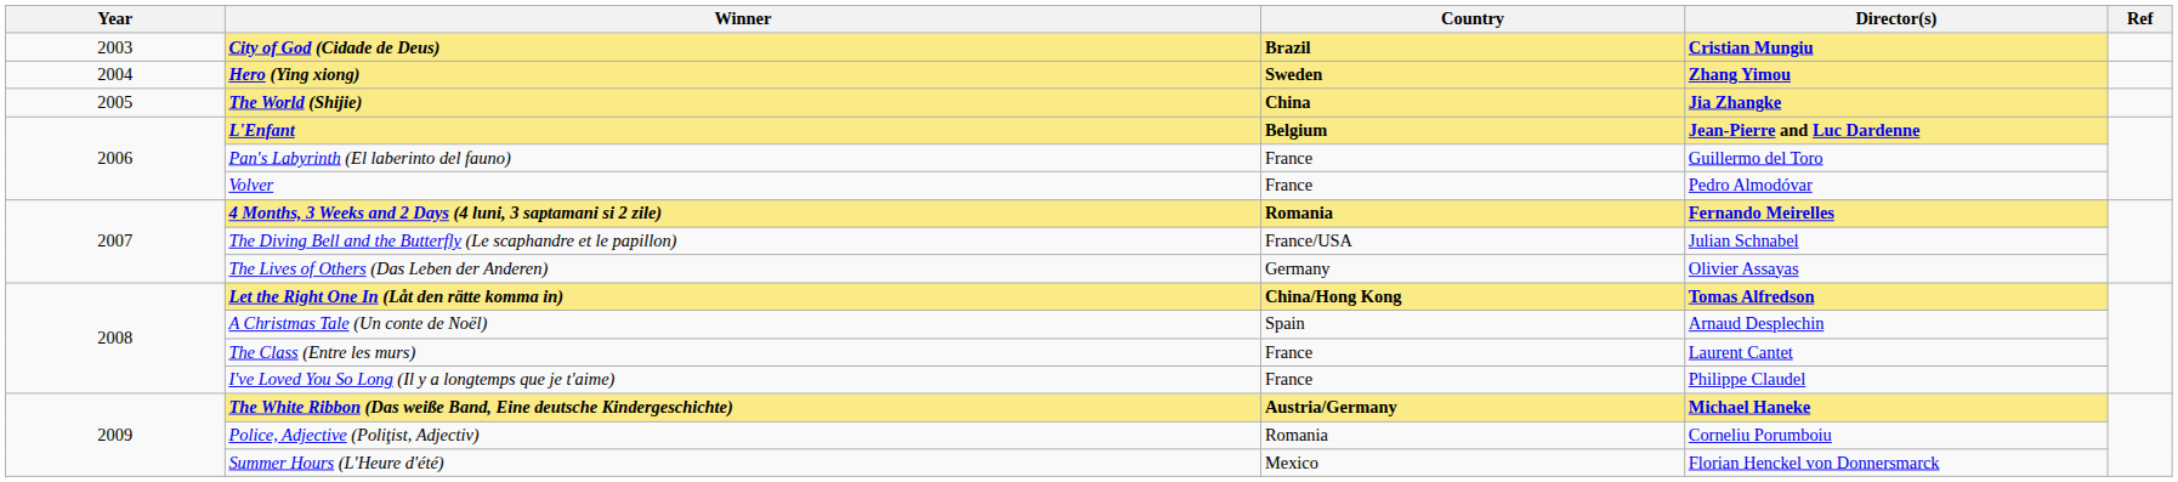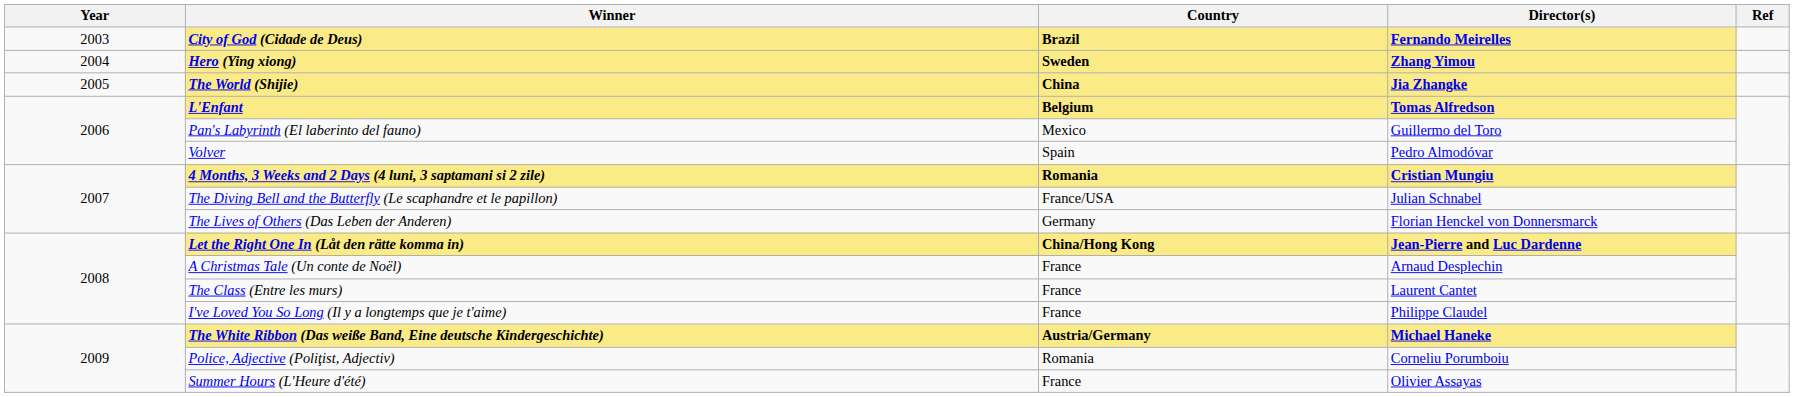City of God (Cidade de Deus) | Director(s): Cristian Mungiu -> Fernando Meirelles
L'Enfant | Director(s): Jean-Pierre and Luc Dardenne -> Tomas Alfredson
Pan's Labyrinth (El laberinto del fauno) | Country: France -> Mexico
Volver | Country: France -> Spain
4 Months, 3 Weeks and 2 Days (4 luni, 3 saptamani si 2 zile) | Director(s): Fernando Meirelles -> Cristian Mungiu
The Lives of Others (Das Leben der Anderen) | Director(s): Olivier Assayas -> Florian Henckel von Donnersmarck
Let the Right One In (Låt den rätte komma in) | Director(s): Tomas Alfredson -> Jean-Pierre and Luc Dardenne
A Christmas Tale (Un conte de Noël) | Country: Spain -> France
Summer Hours (L'Heure d'été) | Country: Mexico -> France
Summer Hours (L'Heure d'été) | Director(s): Florian Henckel von Donnersmarck -> Olivier Assayas
